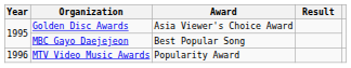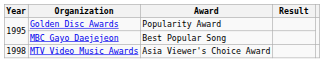Golden Disc Awards | Award: Asia Viewer's Choice Award -> Popularity Award
MTV Video Music Awards | Year: 1996 -> 1998
MTV Video Music Awards | Award: Popularity Award -> Asia Viewer's Choice Award
